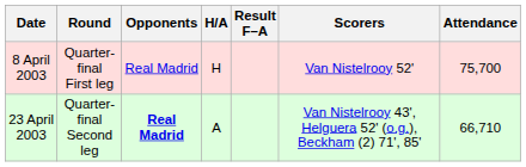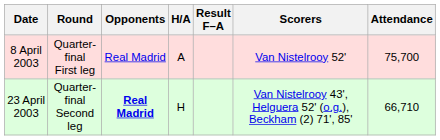8 April 2003 | H/A: H -> A
23 April 2003 | H/A: A -> H
